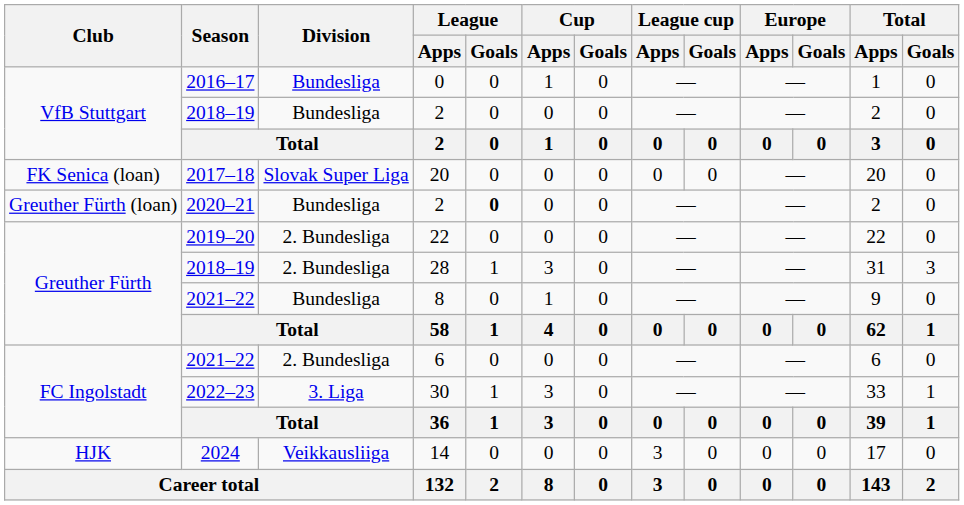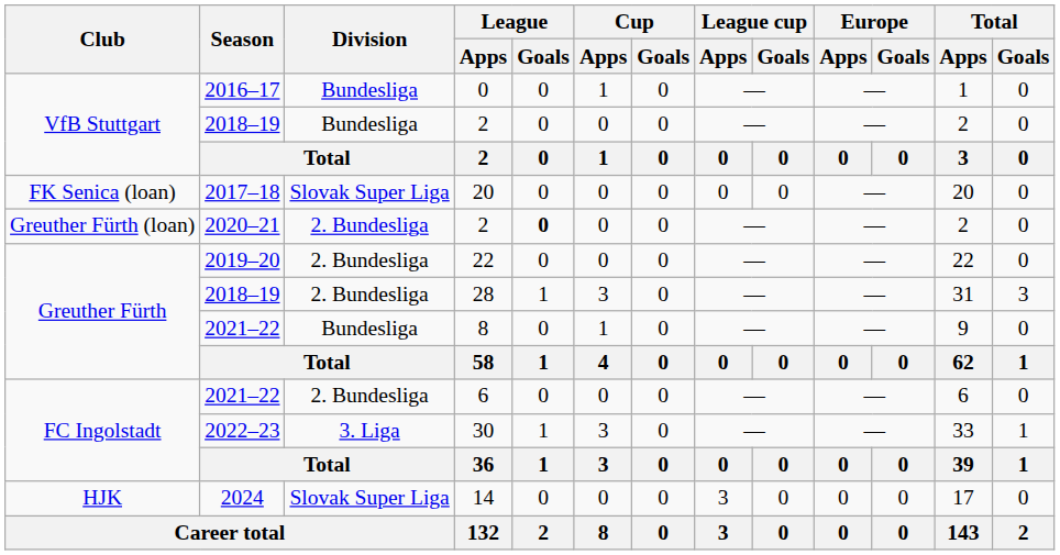Greuther Fürth (loan) / 2 | Division: Bundesliga -> 2. Bundesliga
14 | Division: Veikkausliiga -> Slovak Super Liga
